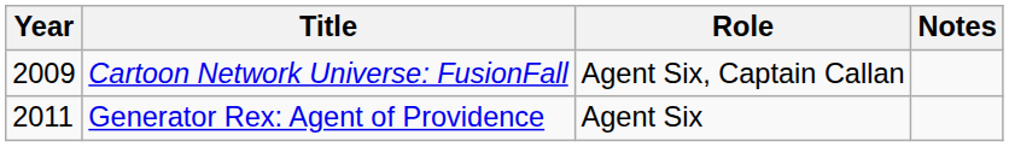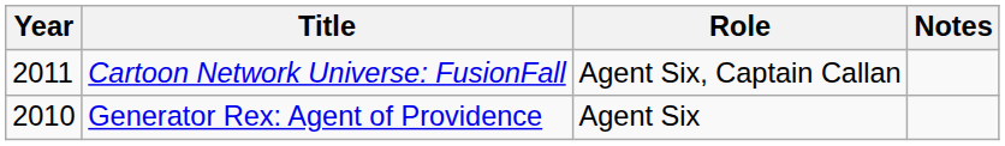Cartoon Network Universe: FusionFall | Year: 2009 -> 2011
Generator Rex: Agent of Providence | Year: 2011 -> 2010
